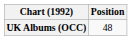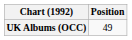UK Albums (OCC) | Position: 48 -> 49
